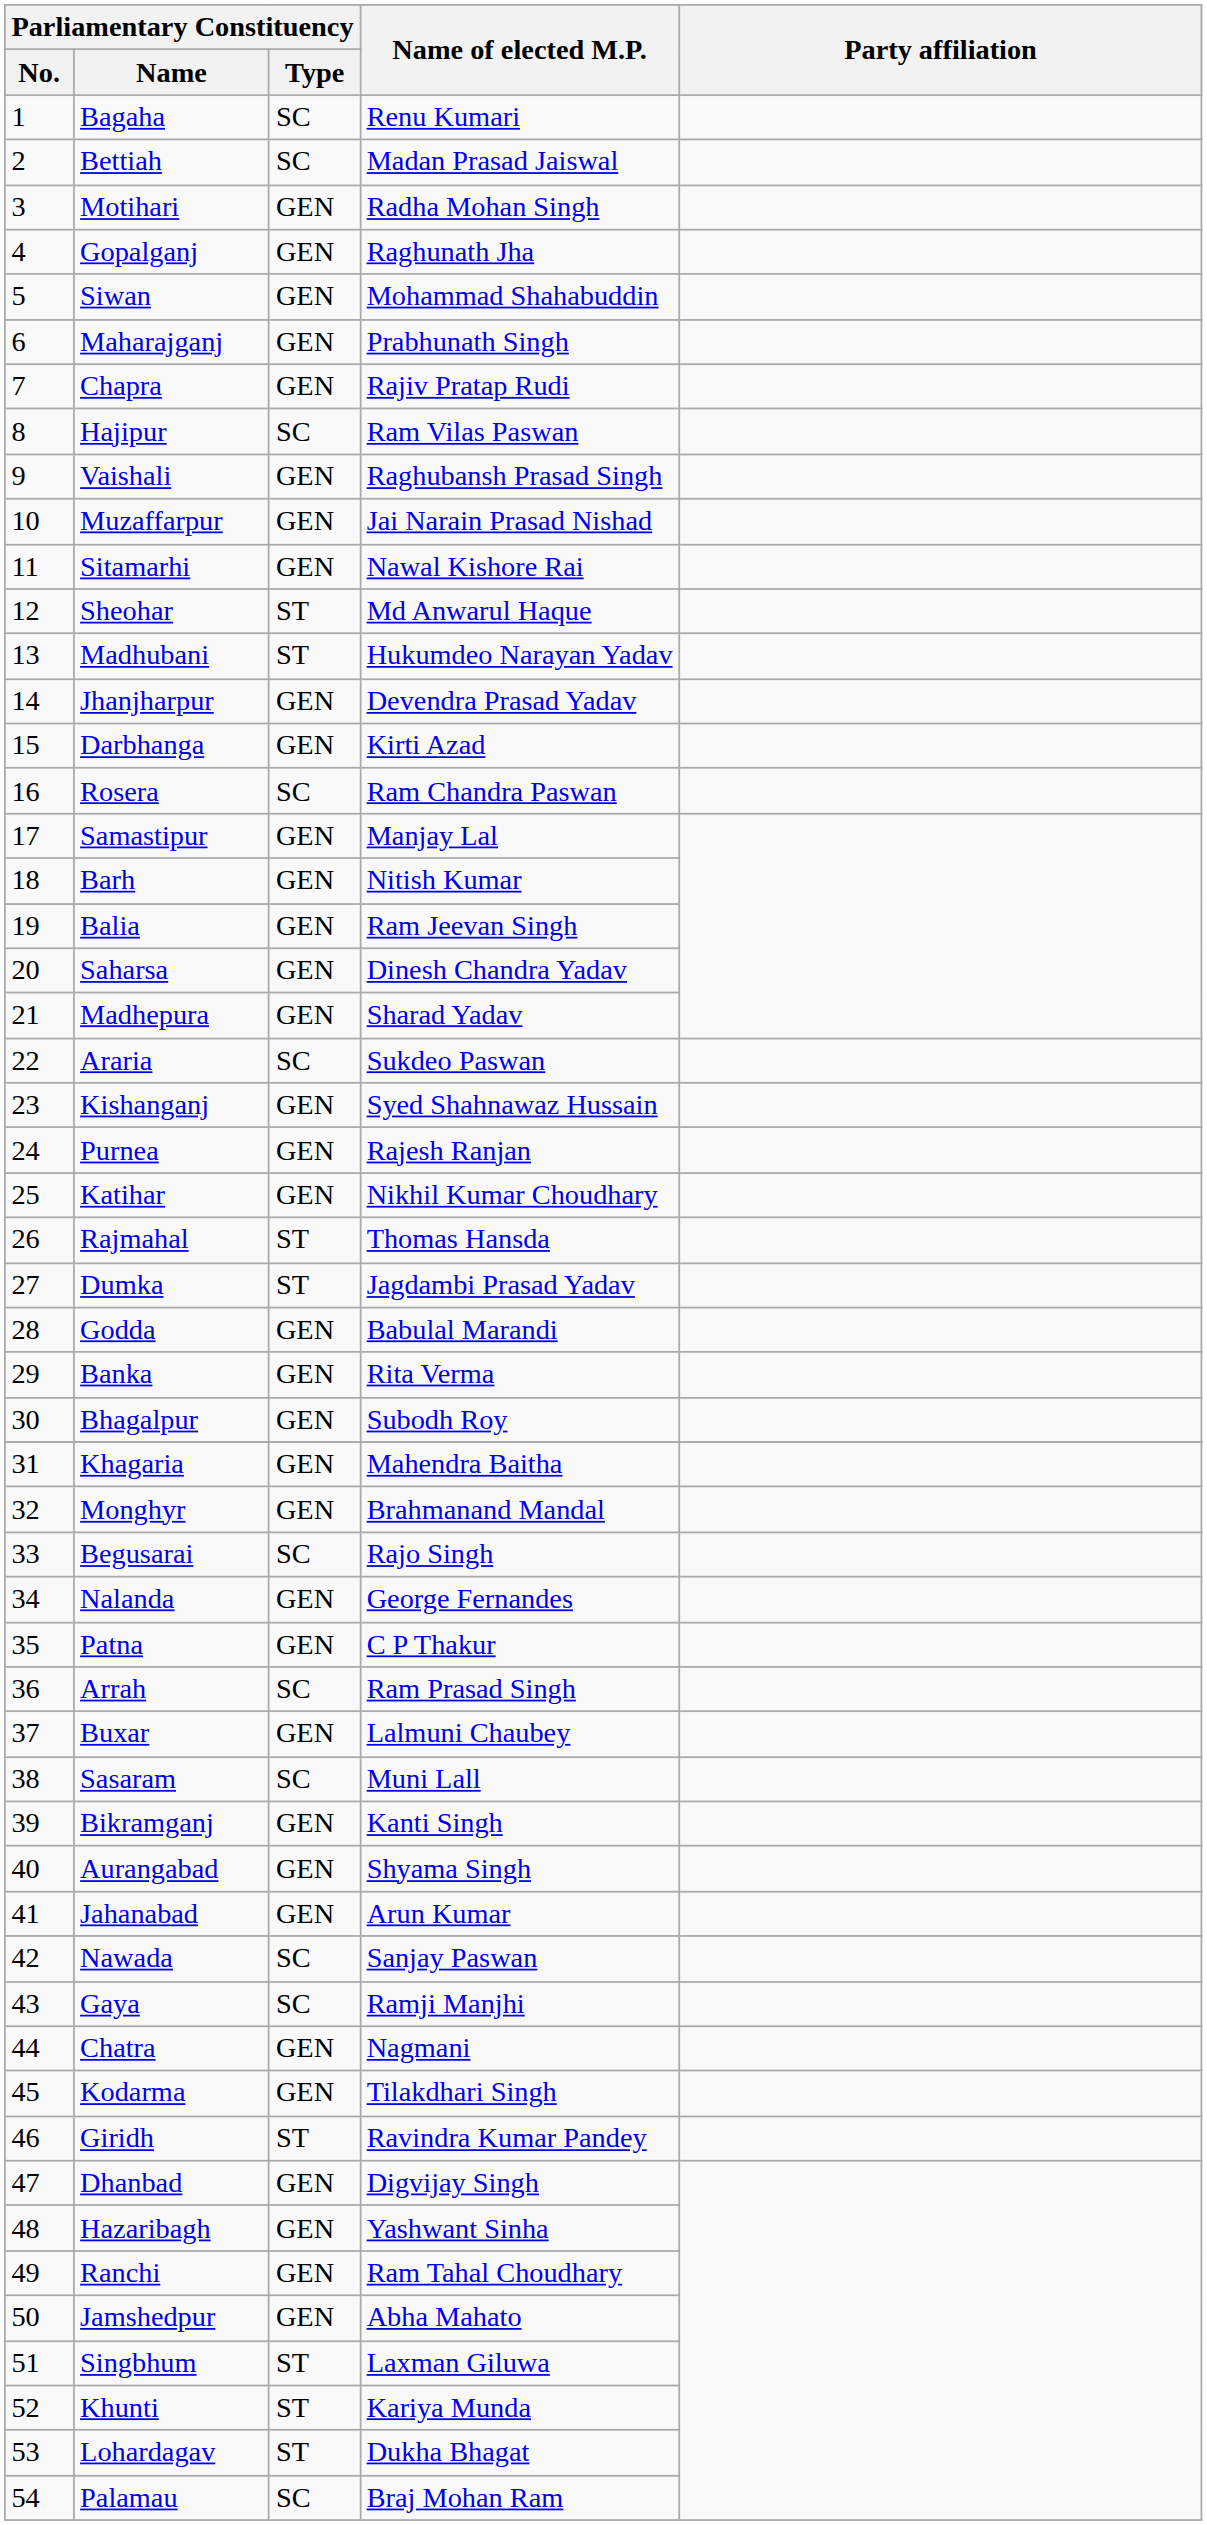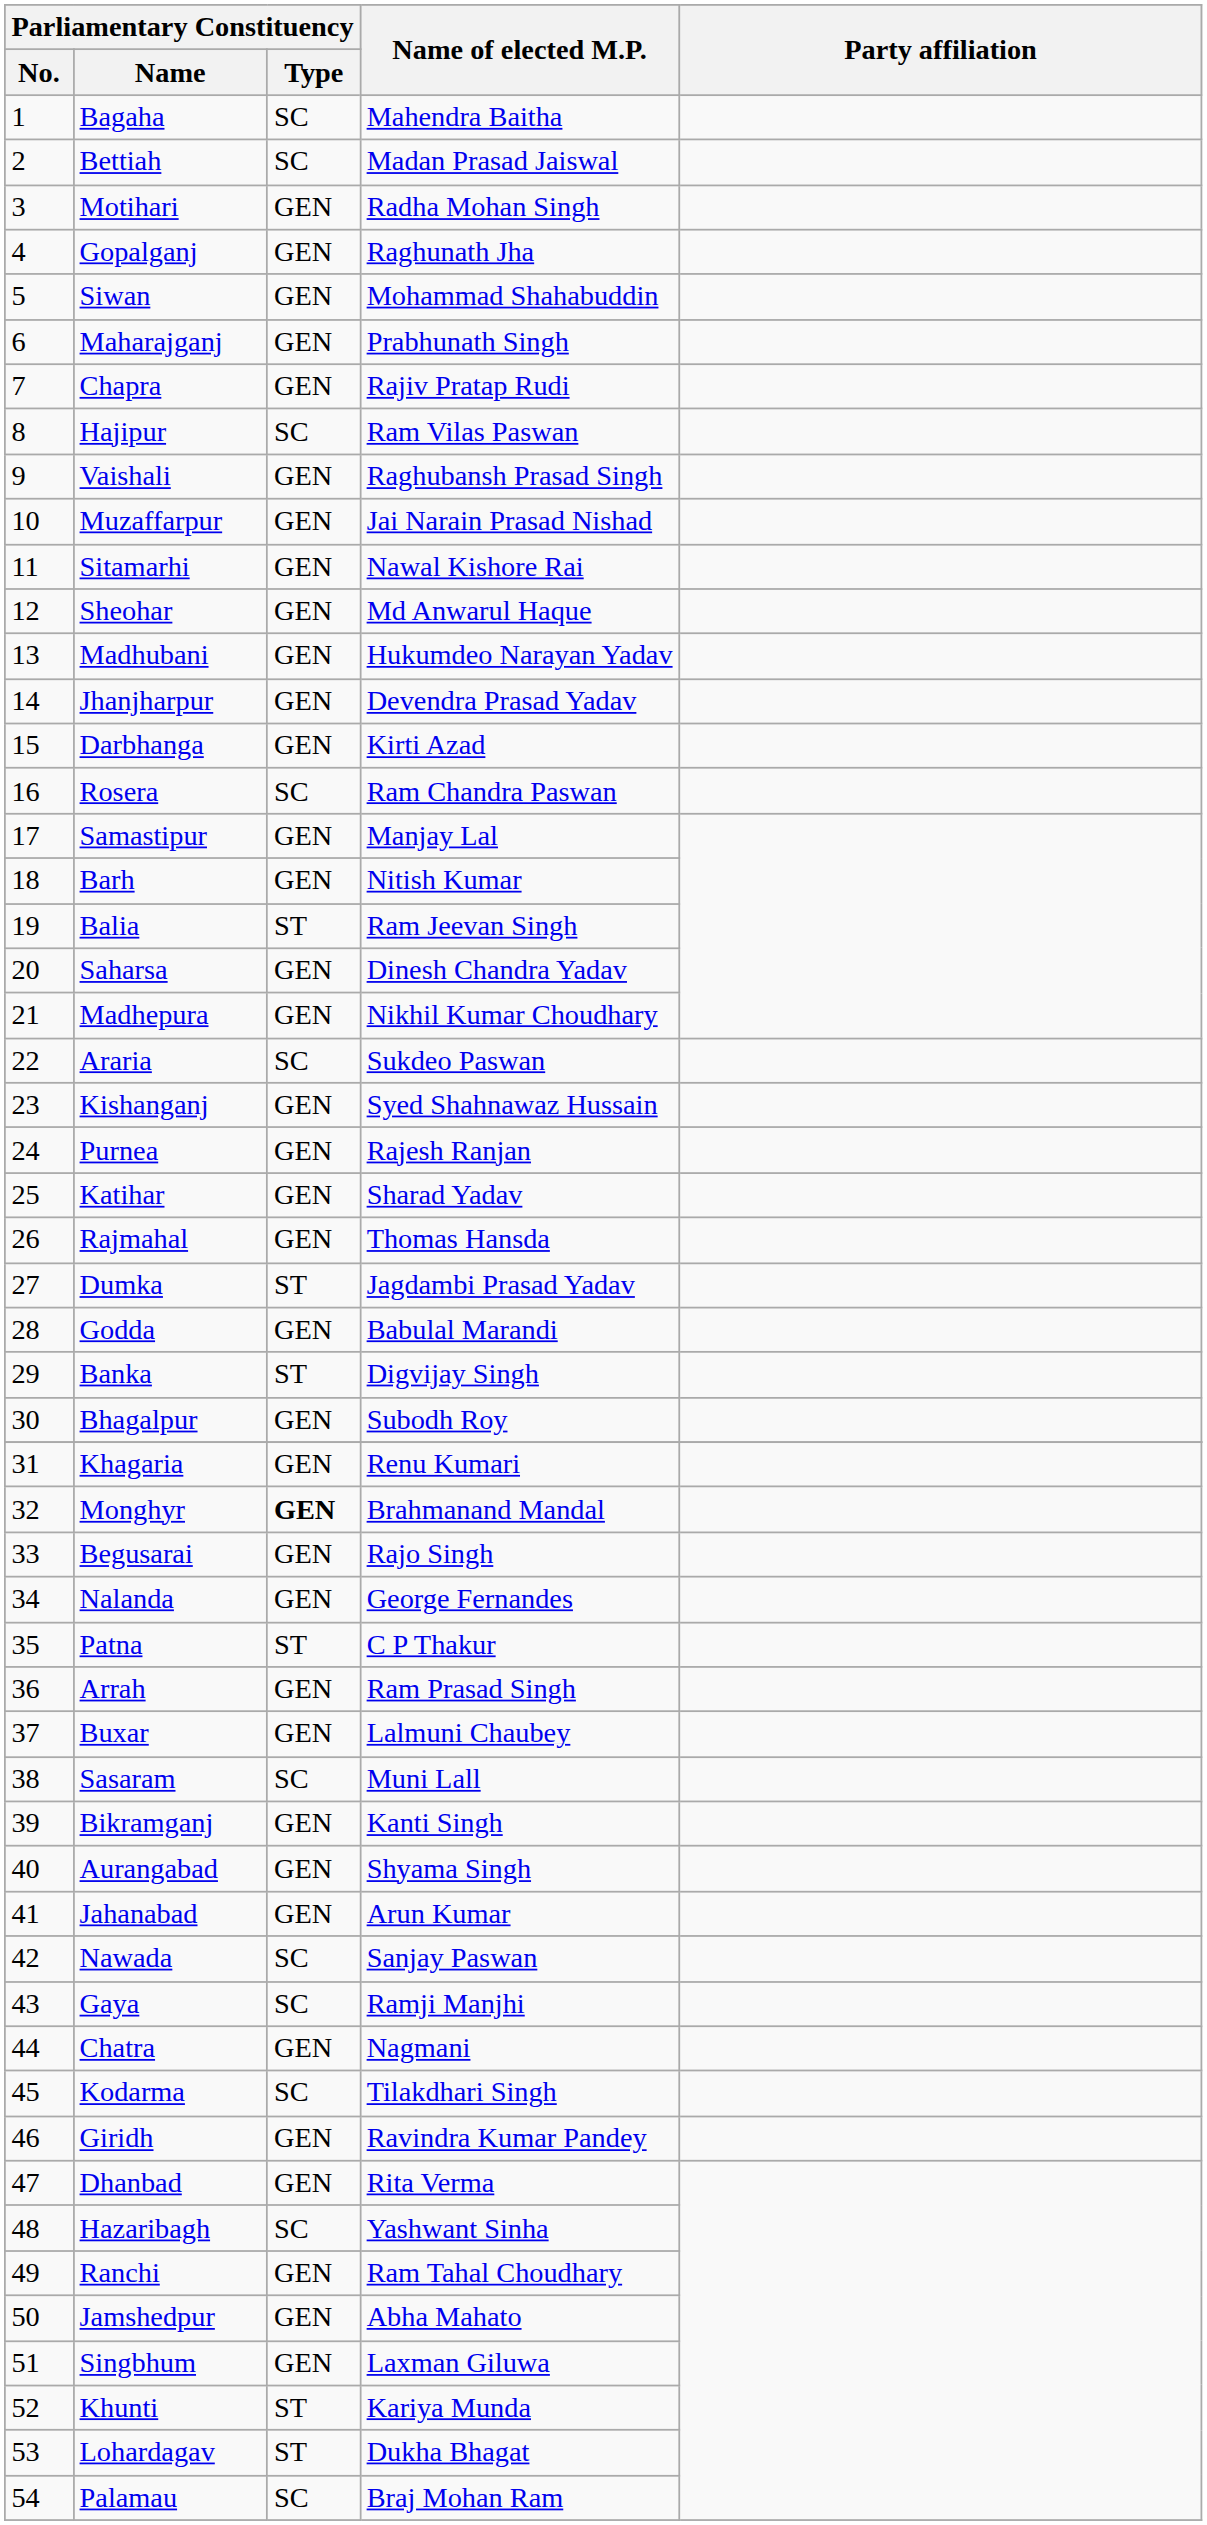Bagaha | Name of elected M.P.: Renu Kumari -> Mahendra Baitha
Sheohar | Parliamentary Constituency / Type: ST -> GEN
Madhubani | Parliamentary Constituency / Type: ST -> GEN
Balia | Parliamentary Constituency / Type: GEN -> ST
Madhepura | Name of elected M.P.: Sharad Yadav -> Nikhil Kumar Choudhary
Katihar | Name of elected M.P.: Nikhil Kumar Choudhary -> Sharad Yadav
Rajmahal | Parliamentary Constituency / Type: ST -> GEN
Banka | Parliamentary Constituency / Type: GEN -> ST
Banka | Name of elected M.P.: Rita Verma -> Digvijay Singh
Khagaria | Name of elected M.P.: Mahendra Baitha -> Renu Kumari
Monghyr | Parliamentary Constituency / Type: normal -> bold
Begusarai | Parliamentary Constituency / Type: SC -> GEN
Patna | Parliamentary Constituency / Type: GEN -> ST
Arrah | Parliamentary Constituency / Type: SC -> GEN
Kodarma | Parliamentary Constituency / Type: GEN -> SC
Giridh | Parliamentary Constituency / Type: ST -> GEN
Dhanbad | Name of elected M.P.: Digvijay Singh -> Rita Verma
Hazaribagh | Parliamentary Constituency / Type: GEN -> SC
Singbhum | Parliamentary Constituency / Type: ST -> GEN
